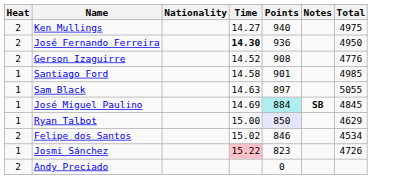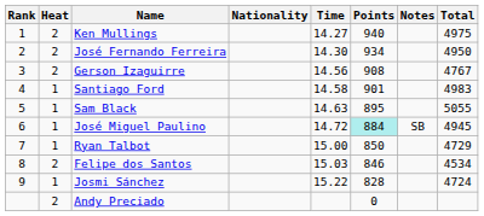+ column: Rank | 1 | 2 | 3 | 4 | 5 | 6 | 7 | 8 | 9
José Fernando Ferreira | Time: bold -> normal
José Fernando Ferreira | Points: 936 -> 934
Gerson Izaguirre | Time: 14.52 -> 14.56
Gerson Izaguirre | Total: 4776 -> 4767
Santiago Ford | Total: 4985 -> 4983
Sam Black | Points: 897 -> 895
José Miguel Paulino | Time: 14.69 -> 14.72
José Miguel Paulino | Notes: bold -> normal
José Miguel Paulino | Total: 4845 -> 4945
Ryan Talbot | Points: lavender background -> no background
Ryan Talbot | Total: 4629 -> 4729
Felipe dos Santos | Time: 15.02 -> 15.03
Josmi Sánchez | Time: pink background -> no background
Josmi Sánchez | Points: 823 -> 828
Josmi Sánchez | Total: 4726 -> 4724
